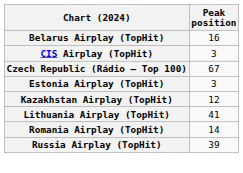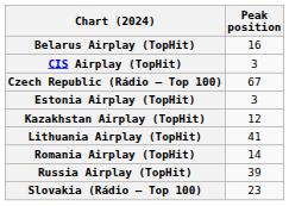+ row: Slovakia (Rádio – Top 100) | 23
